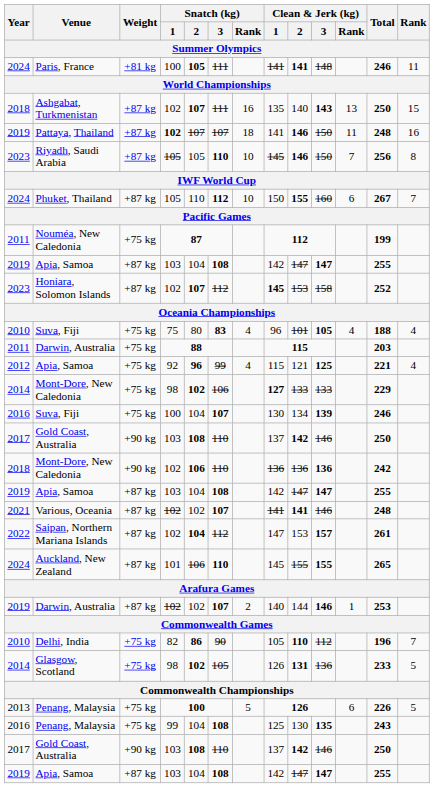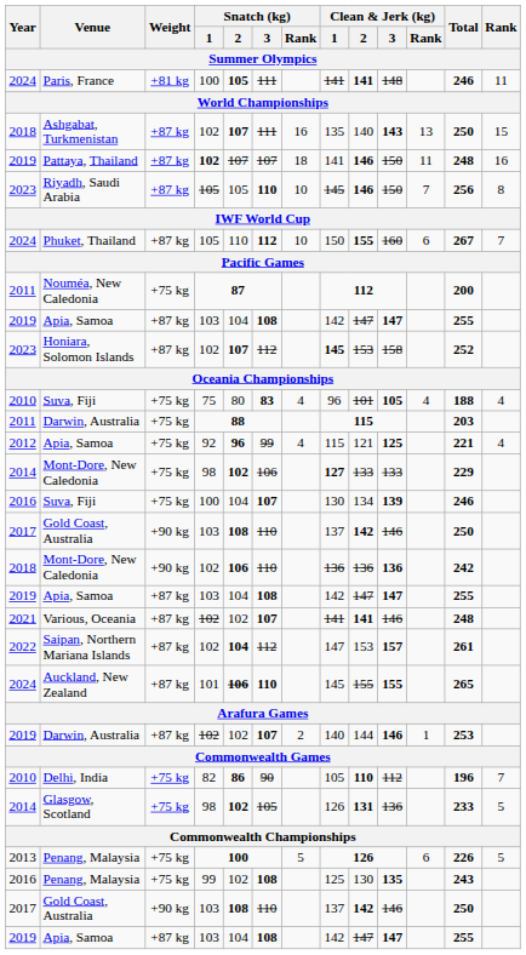Nouméa, New Caledonia | Total: 199 -> 200
Auckland, New Zealand | Snatch (kg) / 2: normal -> bold
2016 / Penang, Malaysia | Snatch (kg) / 2: 104 -> 102
